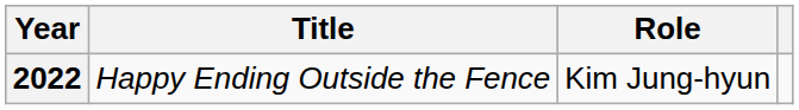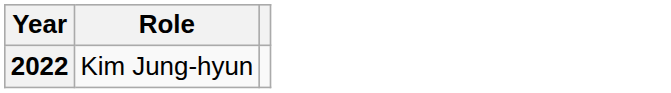- column: Title | Happy Ending Outside the Fence
